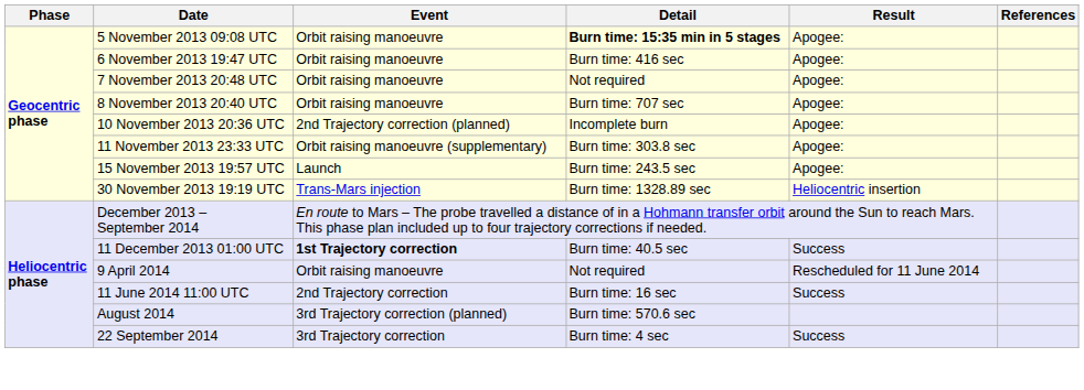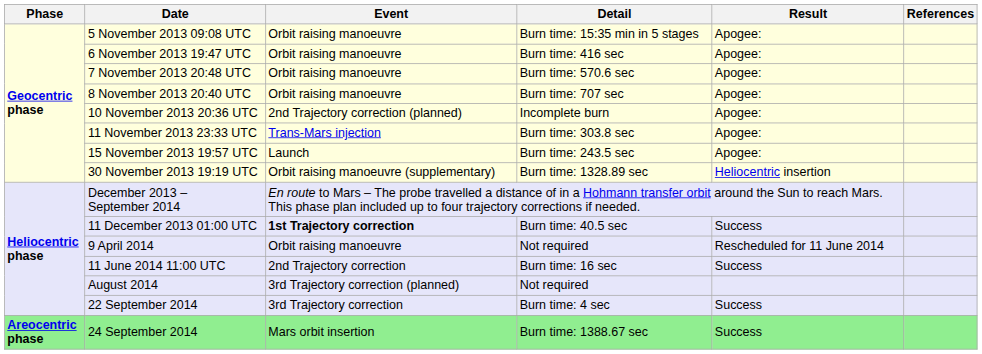5 November 2013 09:08 UTC | Detail: bold -> normal
7 November 2013 20:48 UTC | Detail: Not required -> Burn time: 570.6 sec
11 November 2013 23:33 UTC | Event: Orbit raising manoeuvre (supplementary) -> Trans-Mars injection
30 November 2013 19:19 UTC | Event: Trans-Mars injection -> Orbit raising manoeuvre (supplementary)
August 2014 | Detail: Burn time: 570.6 sec -> Not required
+ row: Areocentric phase | 24 September 2014 | Mars orbit insertion | Burn time: 1388.67 sec | Success
